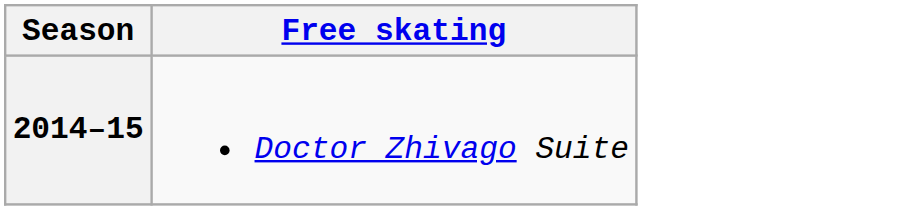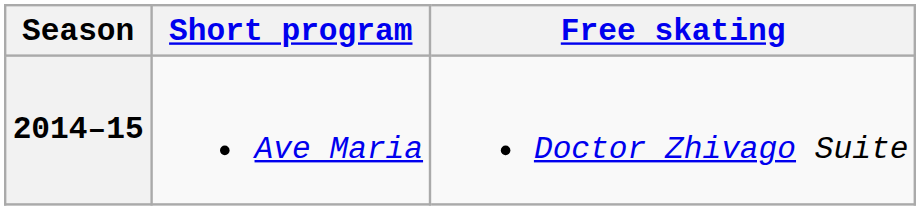+ column: Short program | Ave Maria
